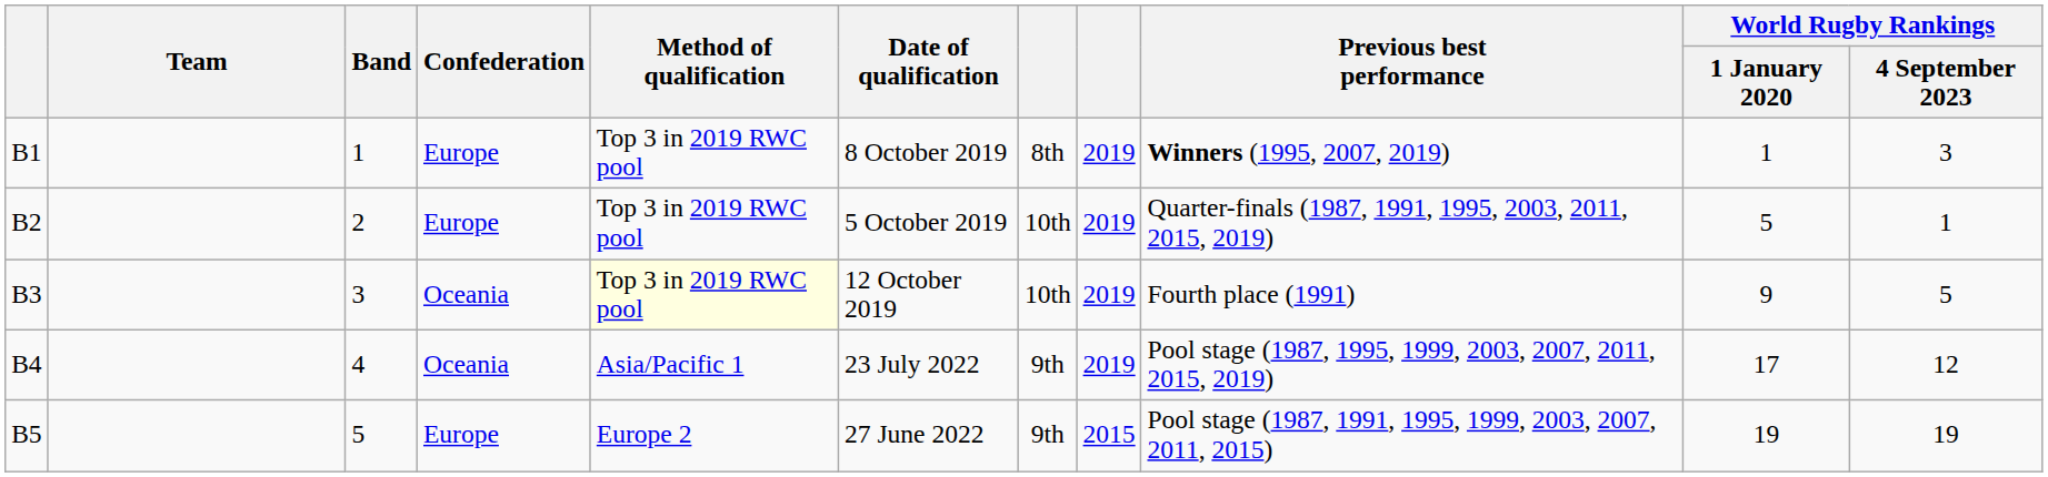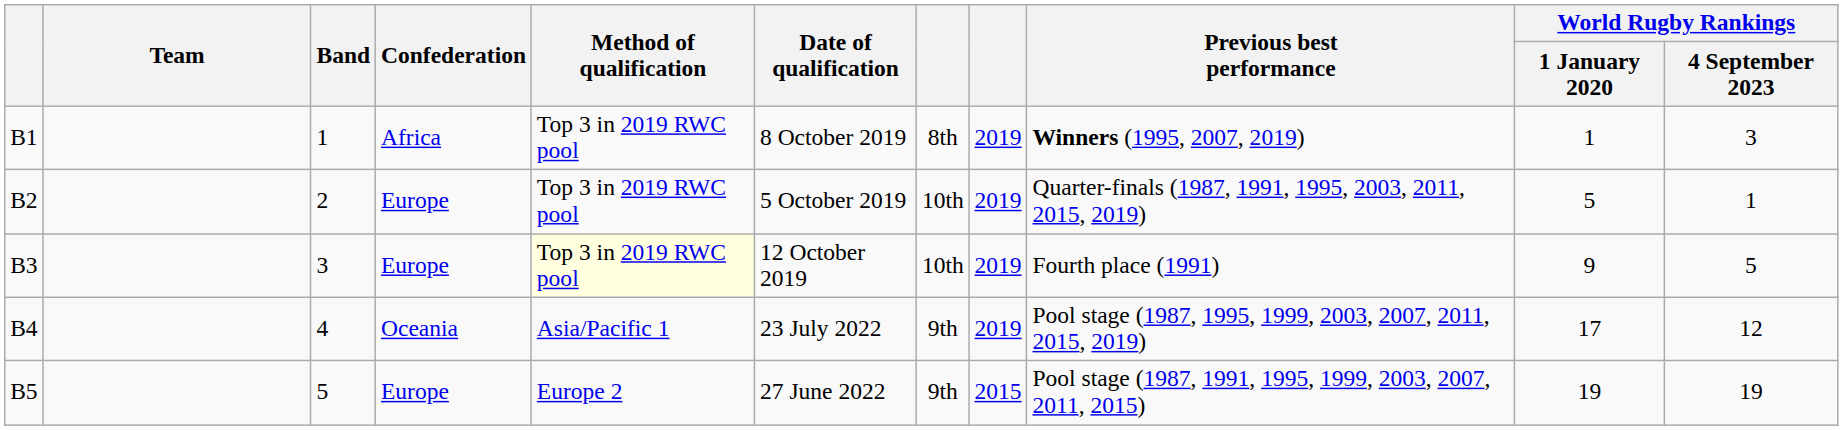B1 | Confederation: Europe -> Africa
B3 | Confederation: Oceania -> Europe
